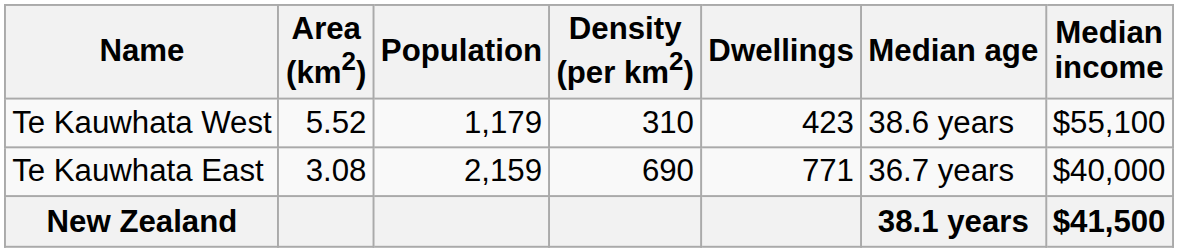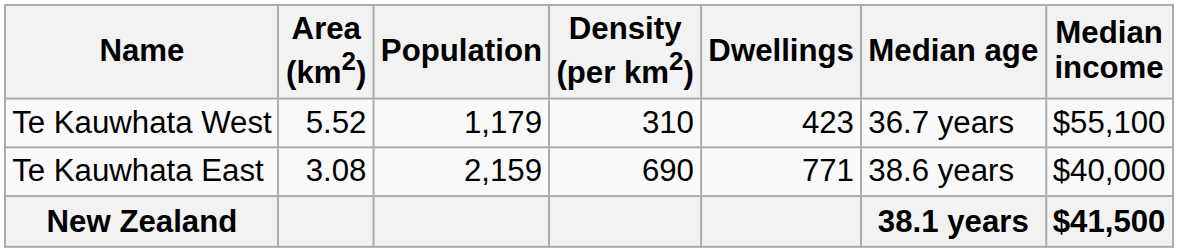Te Kauwhata West | Median age: 38.6 years -> 36.7 years
Te Kauwhata East | Median age: 36.7 years -> 38.6 years
